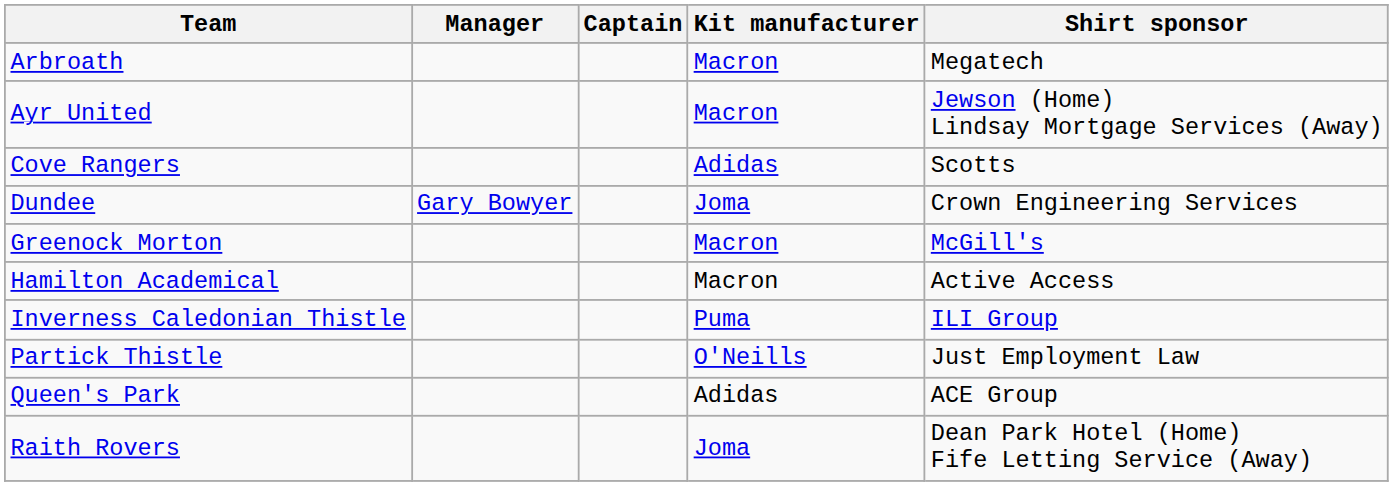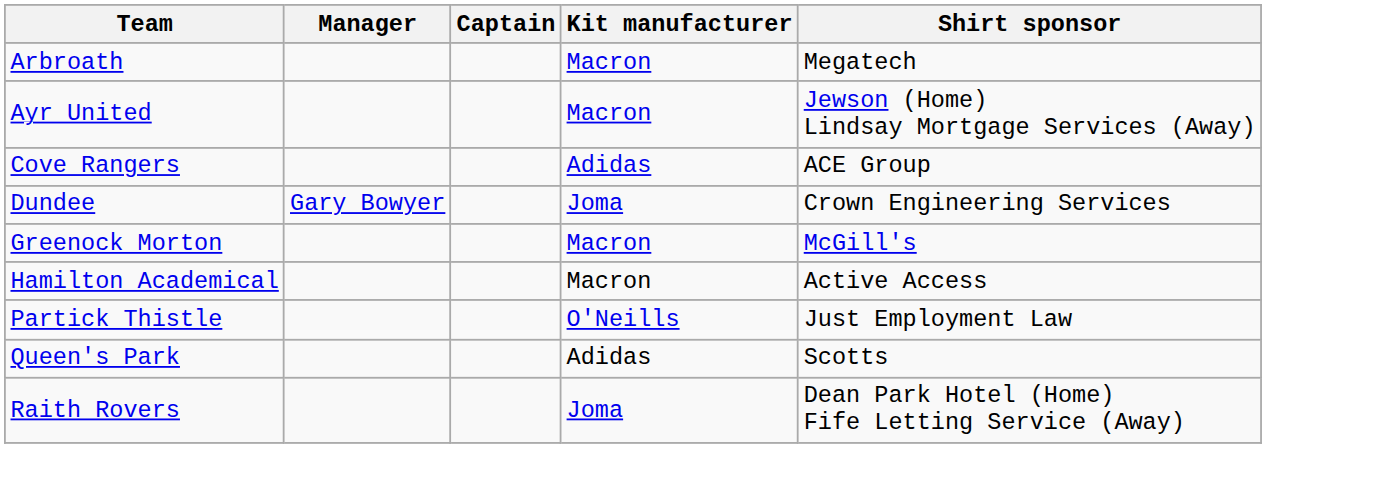Cove Rangers | Shirt sponsor: Scotts -> ACE Group
- row: Inverness Caledonian Thistle | Puma | ILI Group
Queen's Park | Shirt sponsor: ACE Group -> Scotts
